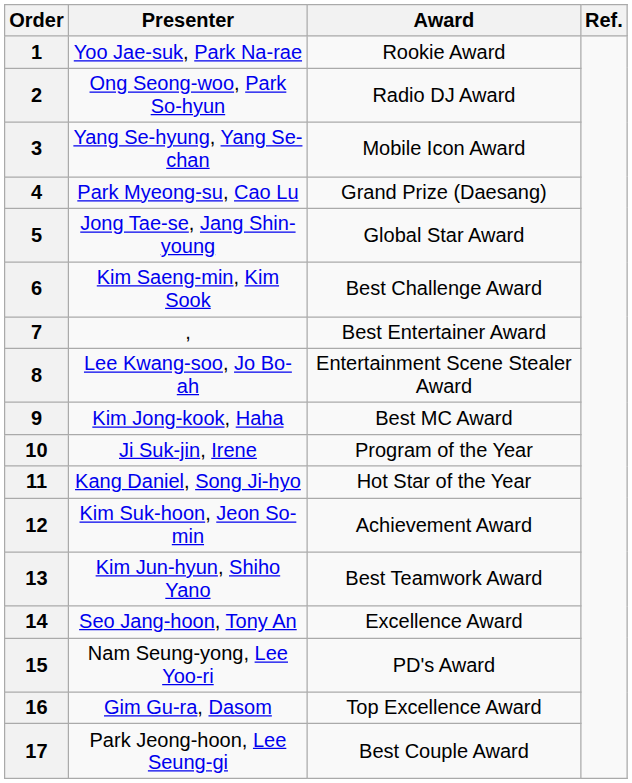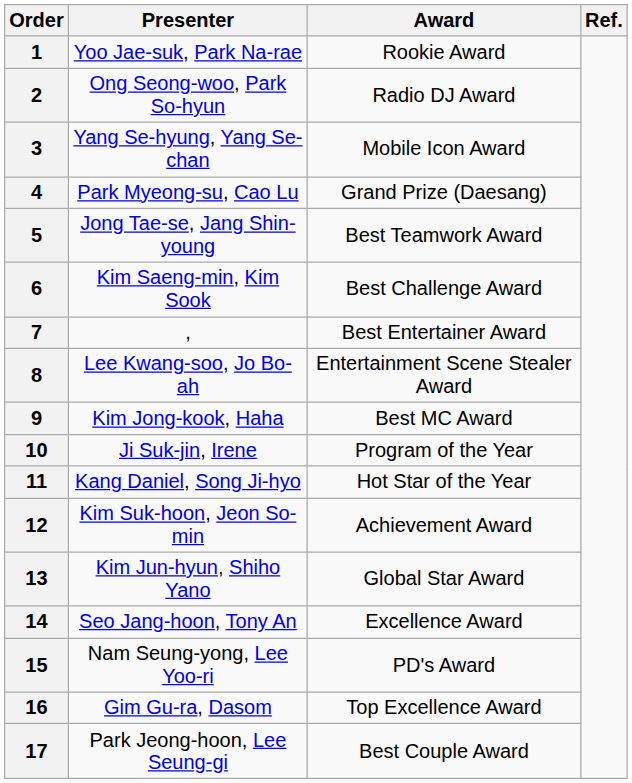5 | Award: Global Star Award -> Best Teamwork Award
13 | Award: Best Teamwork Award -> Global Star Award
